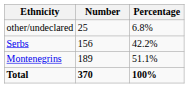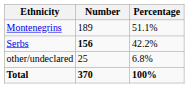rows swapped: Montenegrins <-> other/undeclared
Serbs | Number: normal -> bold
